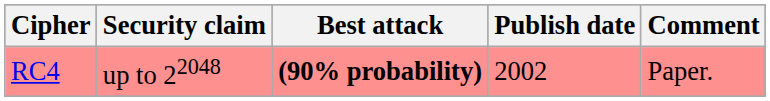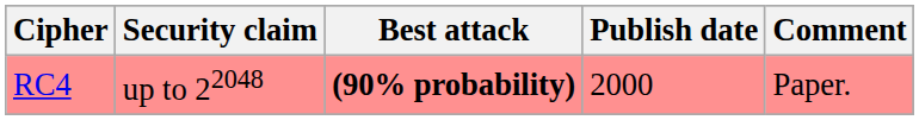RC4 | Publish date: 2002 -> 2000
